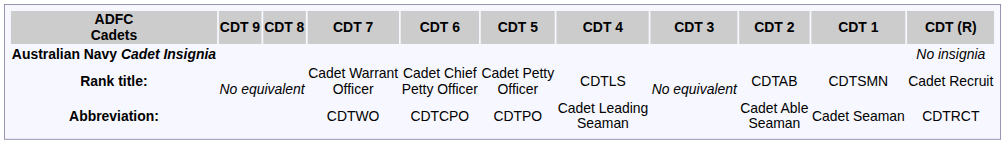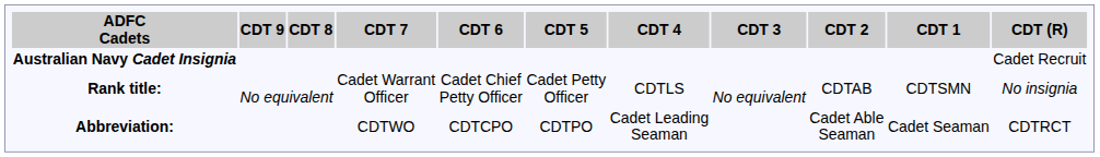Australian Navy Cadet Insignia | CDT (R): No insignia -> Cadet Recruit
Rank title: | CDT (R): Cadet Recruit -> No insignia
